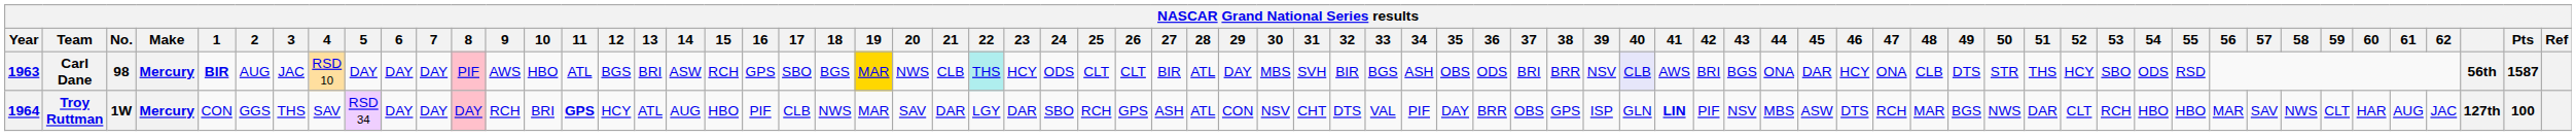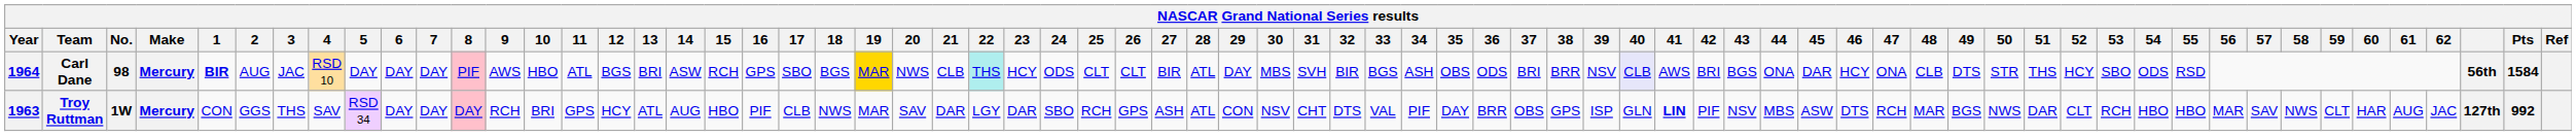Carl Dane | Year: 1963 -> 1964
Carl Dane | Pts: 1587 -> 1584
Troy Ruttman | Year: 1964 -> 1963
Troy Ruttman | 11: bold -> normal
Troy Ruttman | Pts: 100 -> 992
